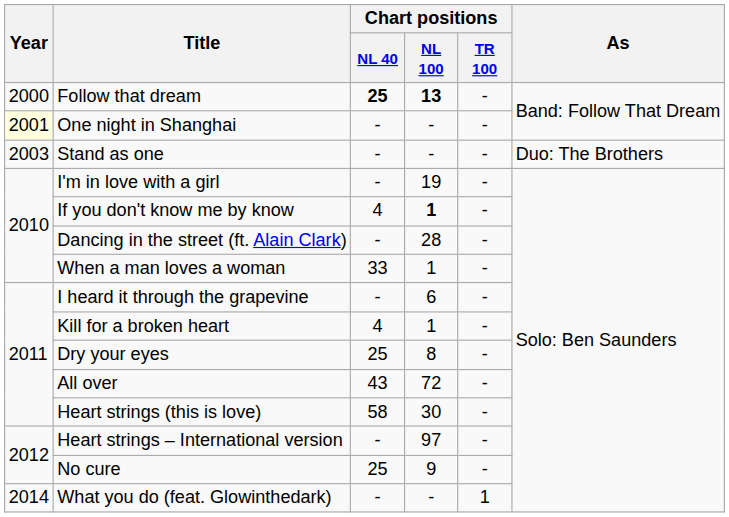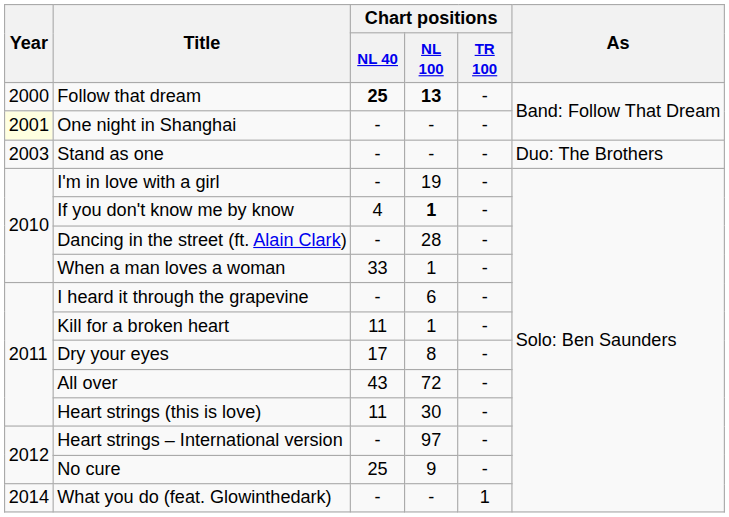Kill for a broken heart | Chart positions / NL 40: 4 -> 11
Dry your eyes | Chart positions / NL 40: 25 -> 17
Heart strings (this is love) | Chart positions / NL 40: 58 -> 11
